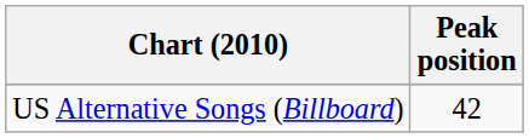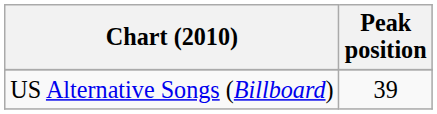US Alternative Songs (Billboard) | Peak position: 42 -> 39
